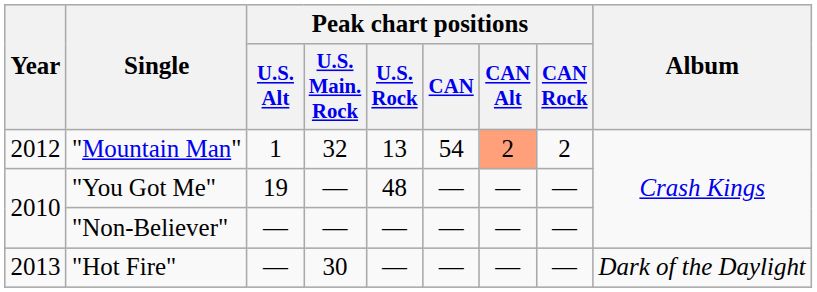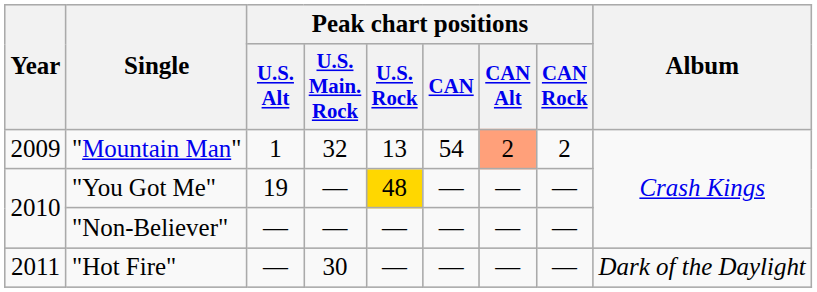"Mountain Man" | Year: 2012 -> 2009
"You Got Me" | Peak chart positions / U.S. Rock: no background -> gold background
"Hot Fire" | Year: 2013 -> 2011
